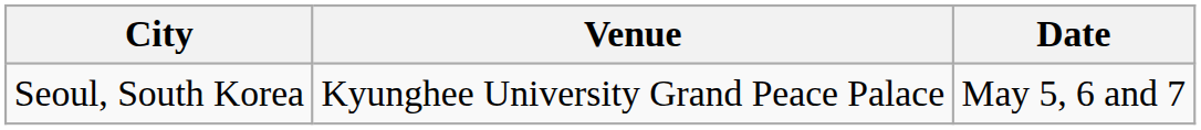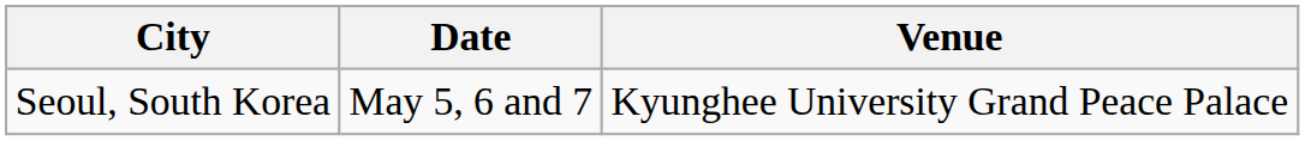columns swapped: Venue <-> Date
